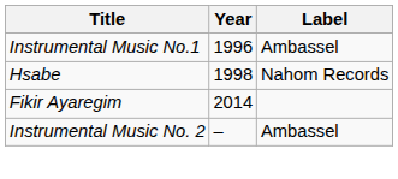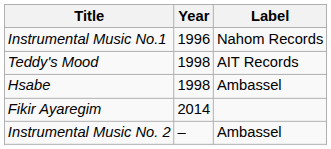Instrumental Music No.1 | Label: Ambassel -> Nahom Records
+ row: Teddy's Mood | 1998 | AIT Records
Hsabe | Label: Nahom Records -> Ambassel
